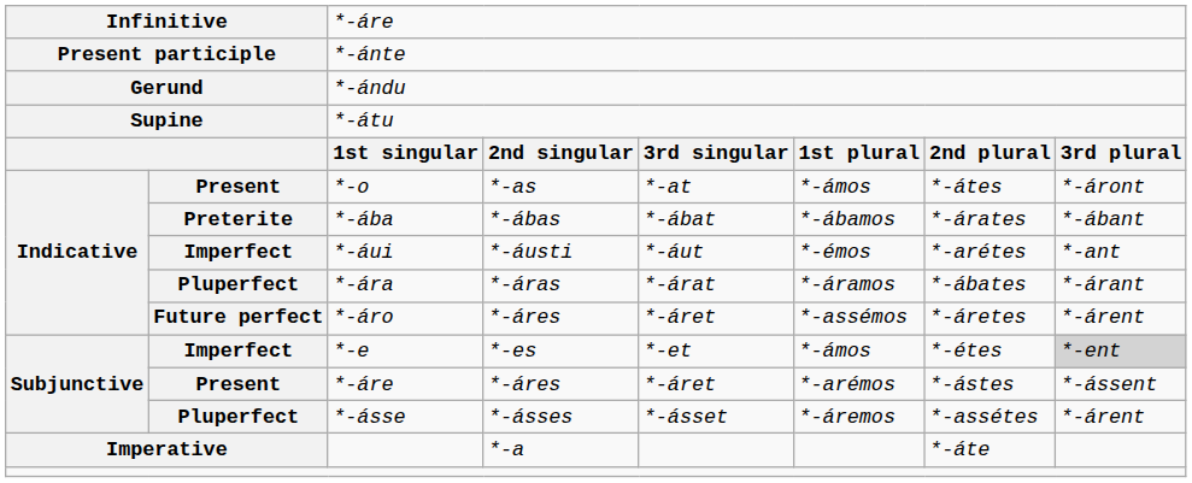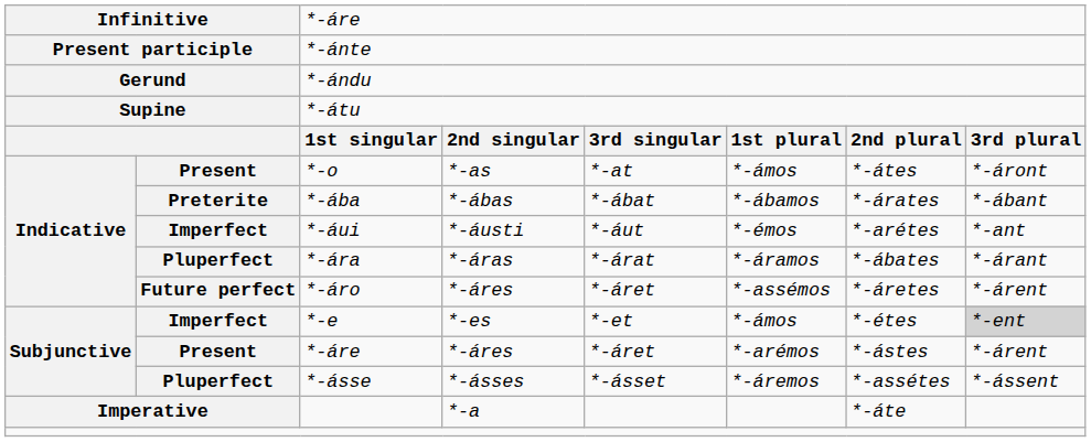*-áre / *-áres | column 8: *-ássent -> *-árent
*-ásse | column 8: *-árent -> *-ássent
